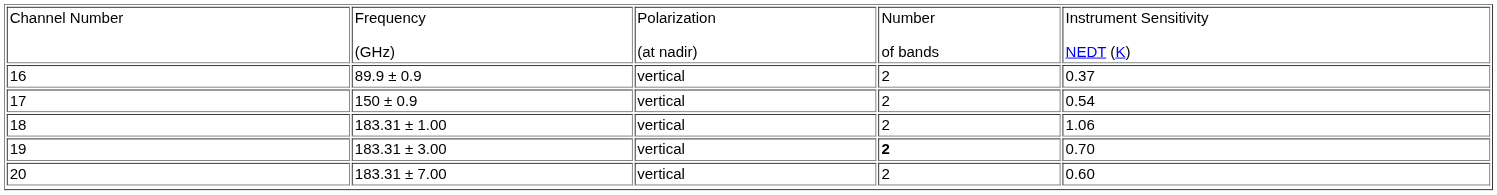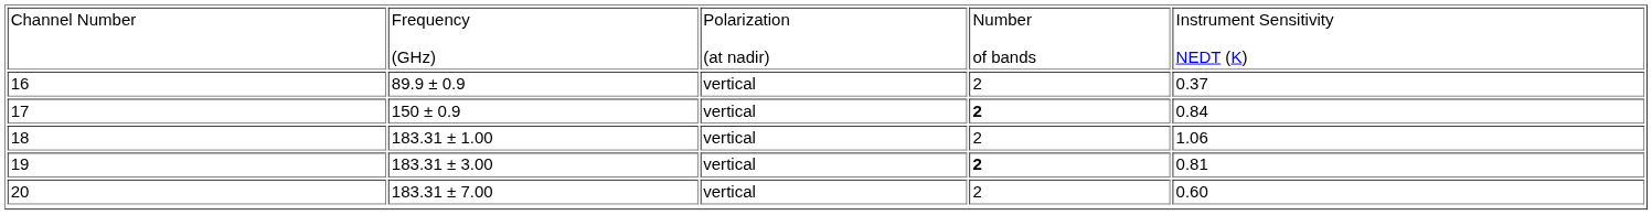17 | column 4: normal -> bold
17 | column 5: 0.54 -> 0.84
19 | column 5: 0.70 -> 0.81
